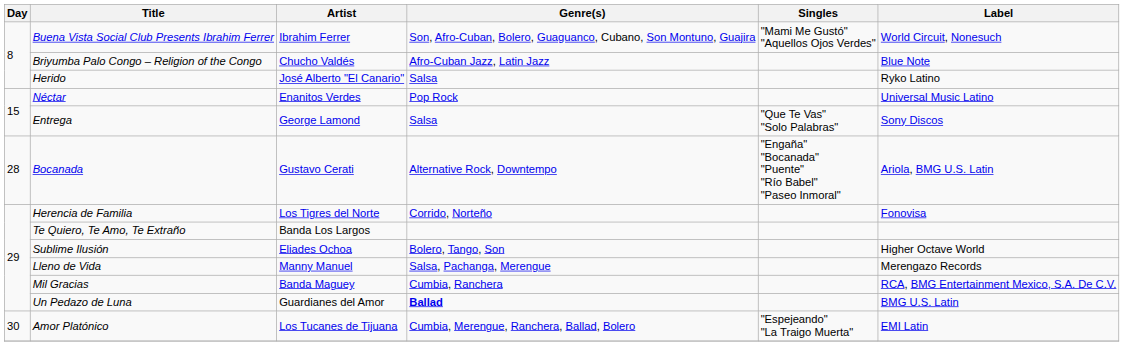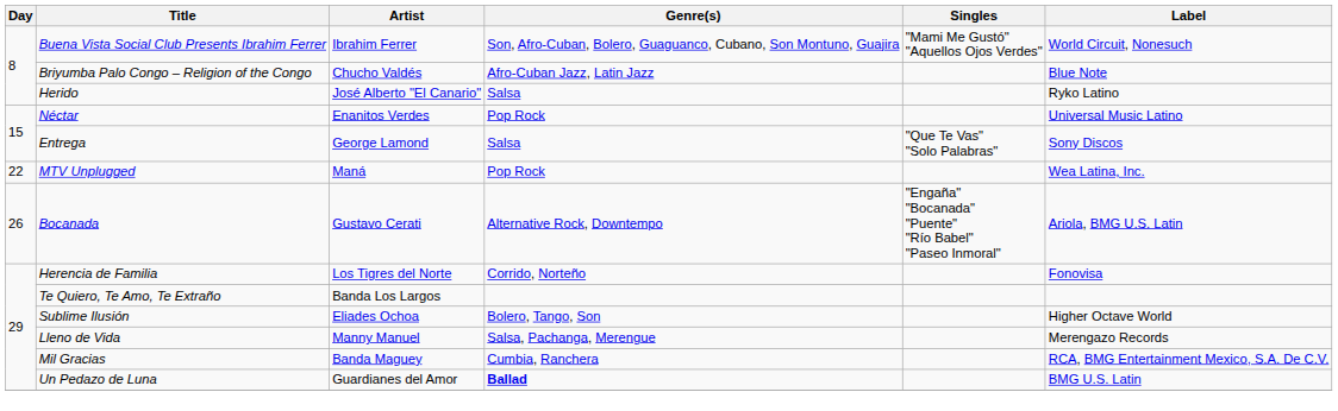+ row: 22 | MTV Unplugged | Maná | Pop Rock | Wea Latina, Inc.
Bocanada | Day: 28 -> 26
- row: 30 | Amor Platónico | Los Tucanes de Tijuana | Cumbia, Merengue, Ranchera, Ballad, Bolero | "Espejeando" "La Traigo Muerta" | EMI Latin
